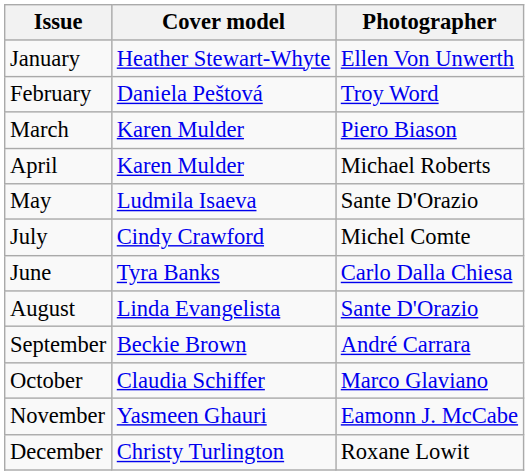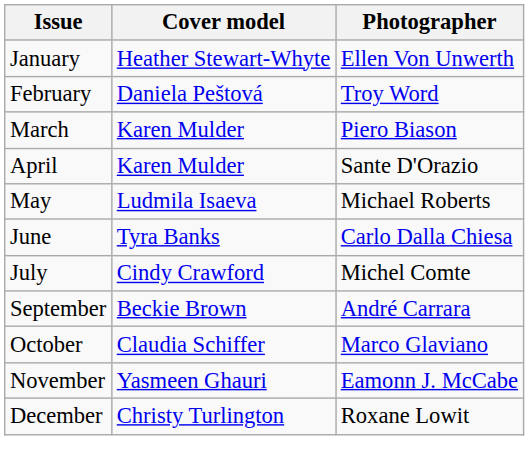April | Photographer: Michael Roberts -> Sante D'Orazio
May | Photographer: Sante D'Orazio -> Michael Roberts
rows swapped: June <-> July
- row: August | Linda Evangelista | Sante D'Orazio
